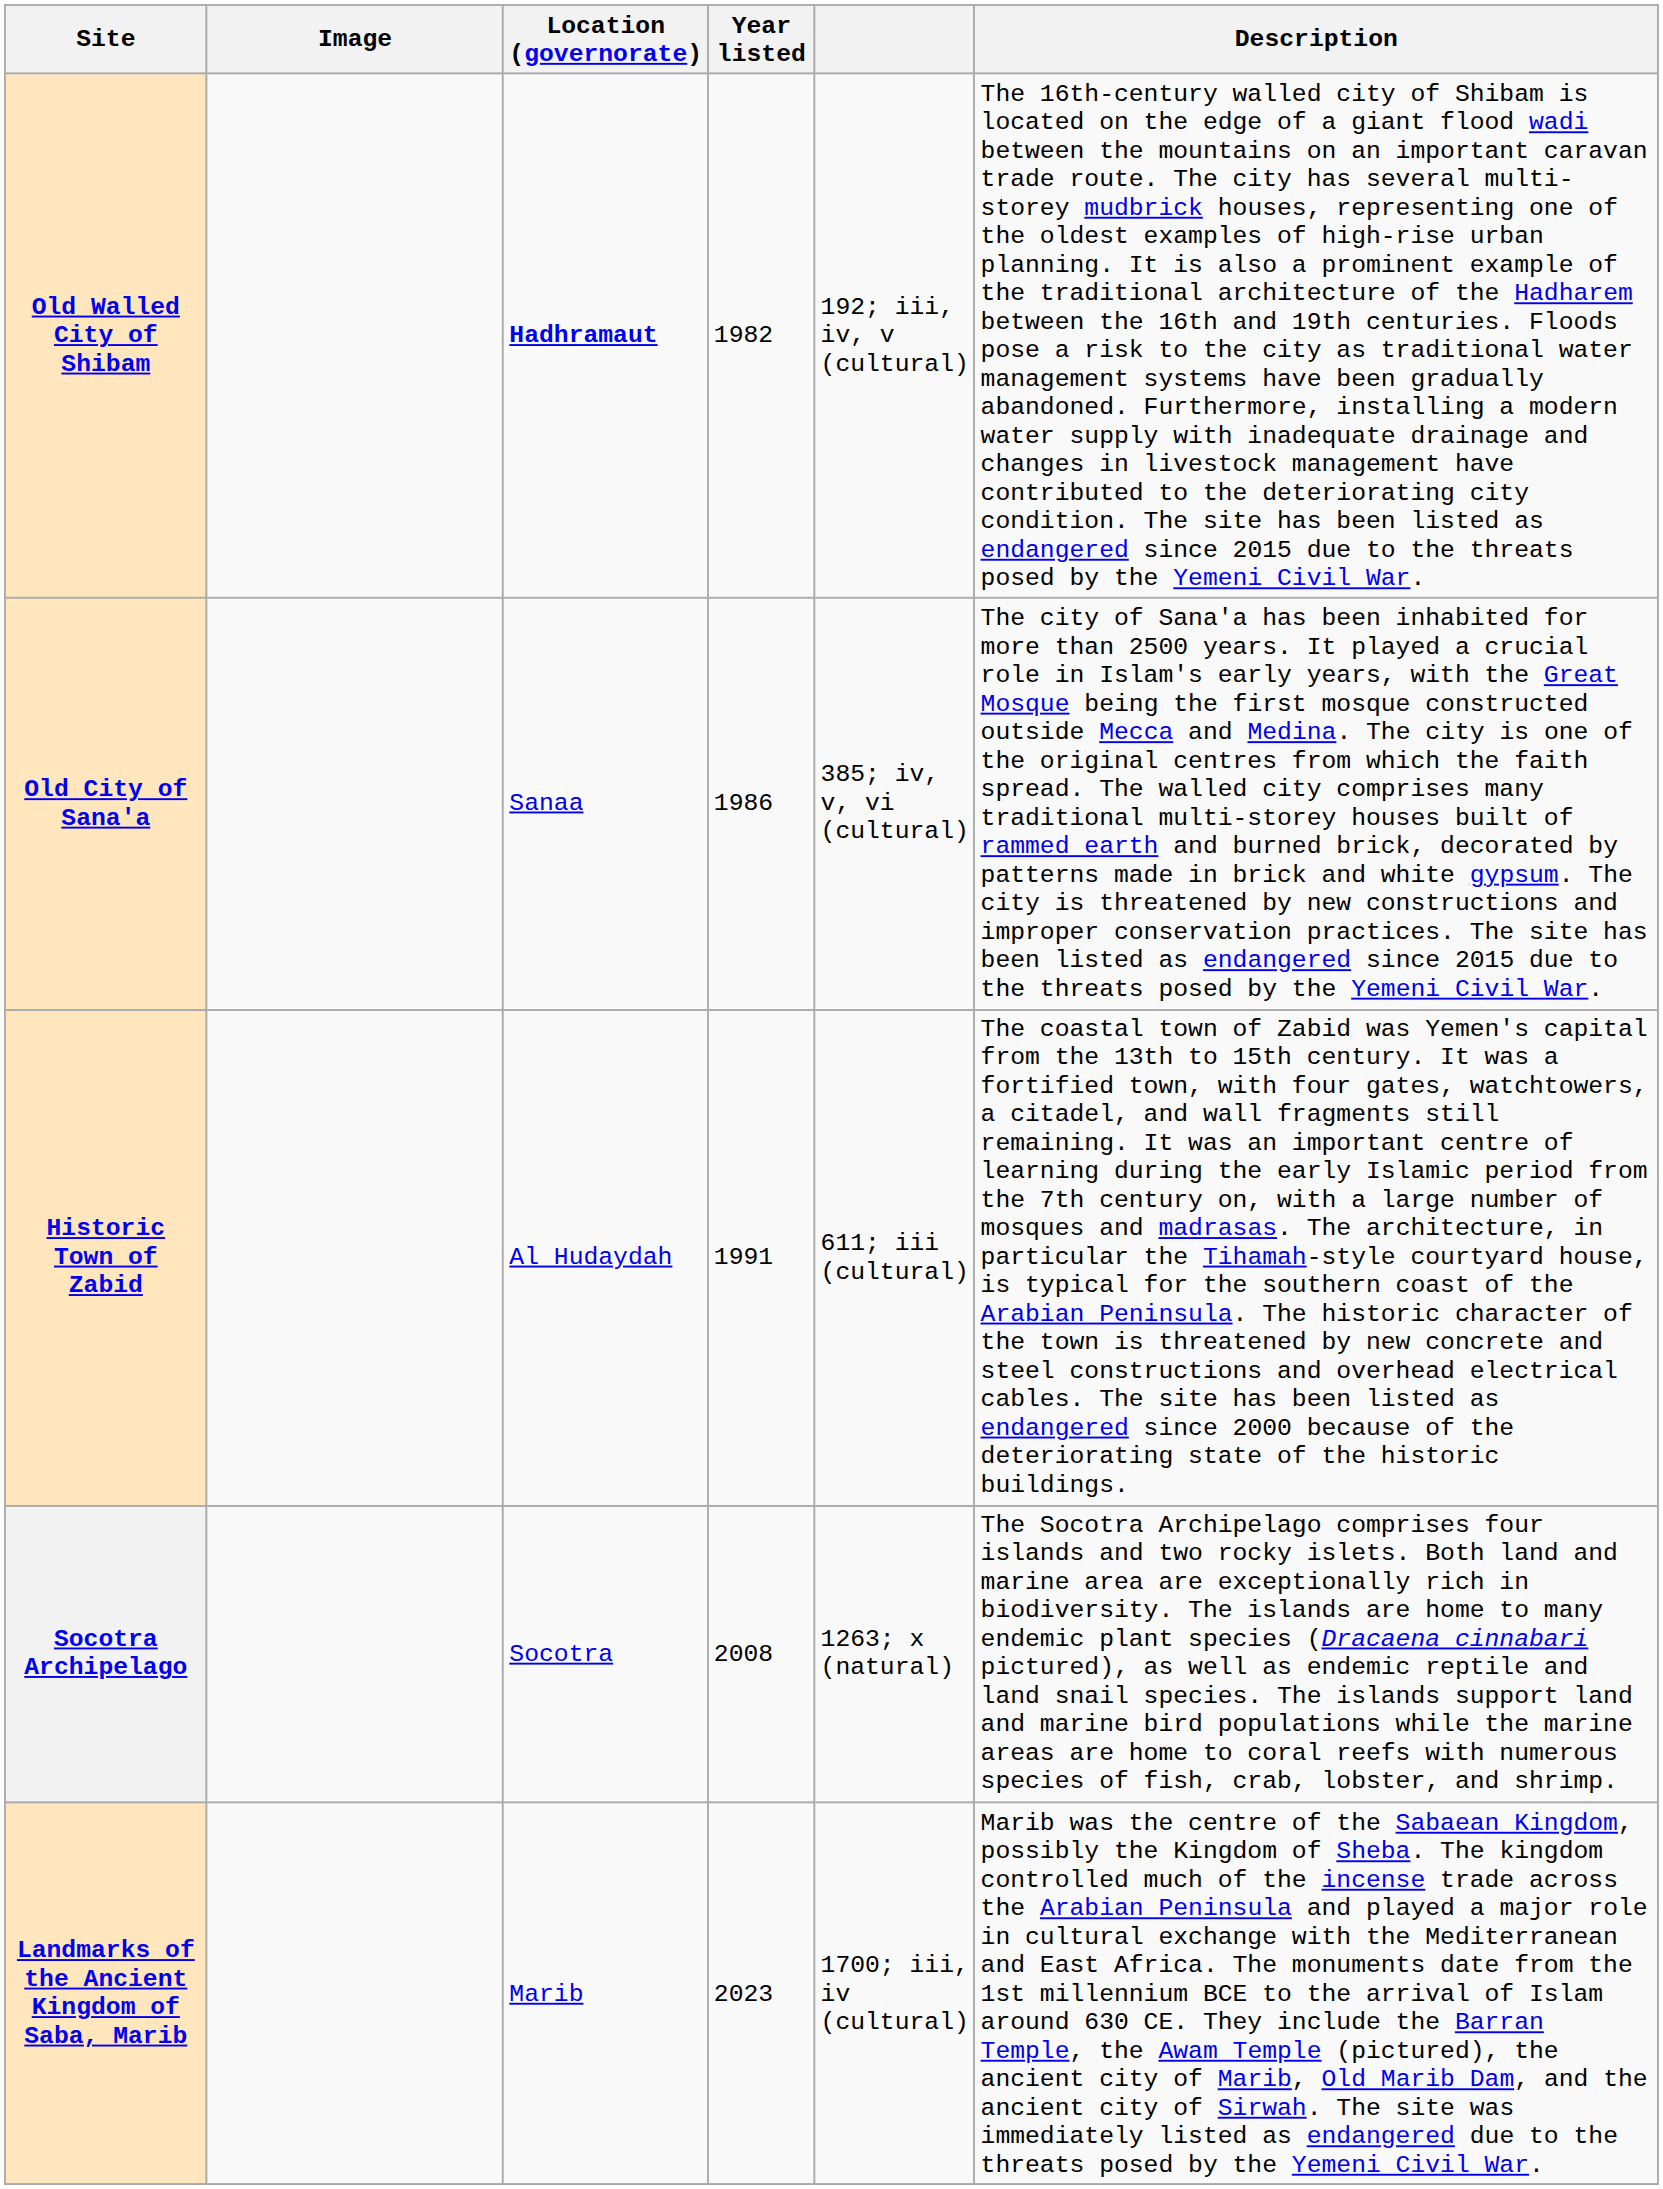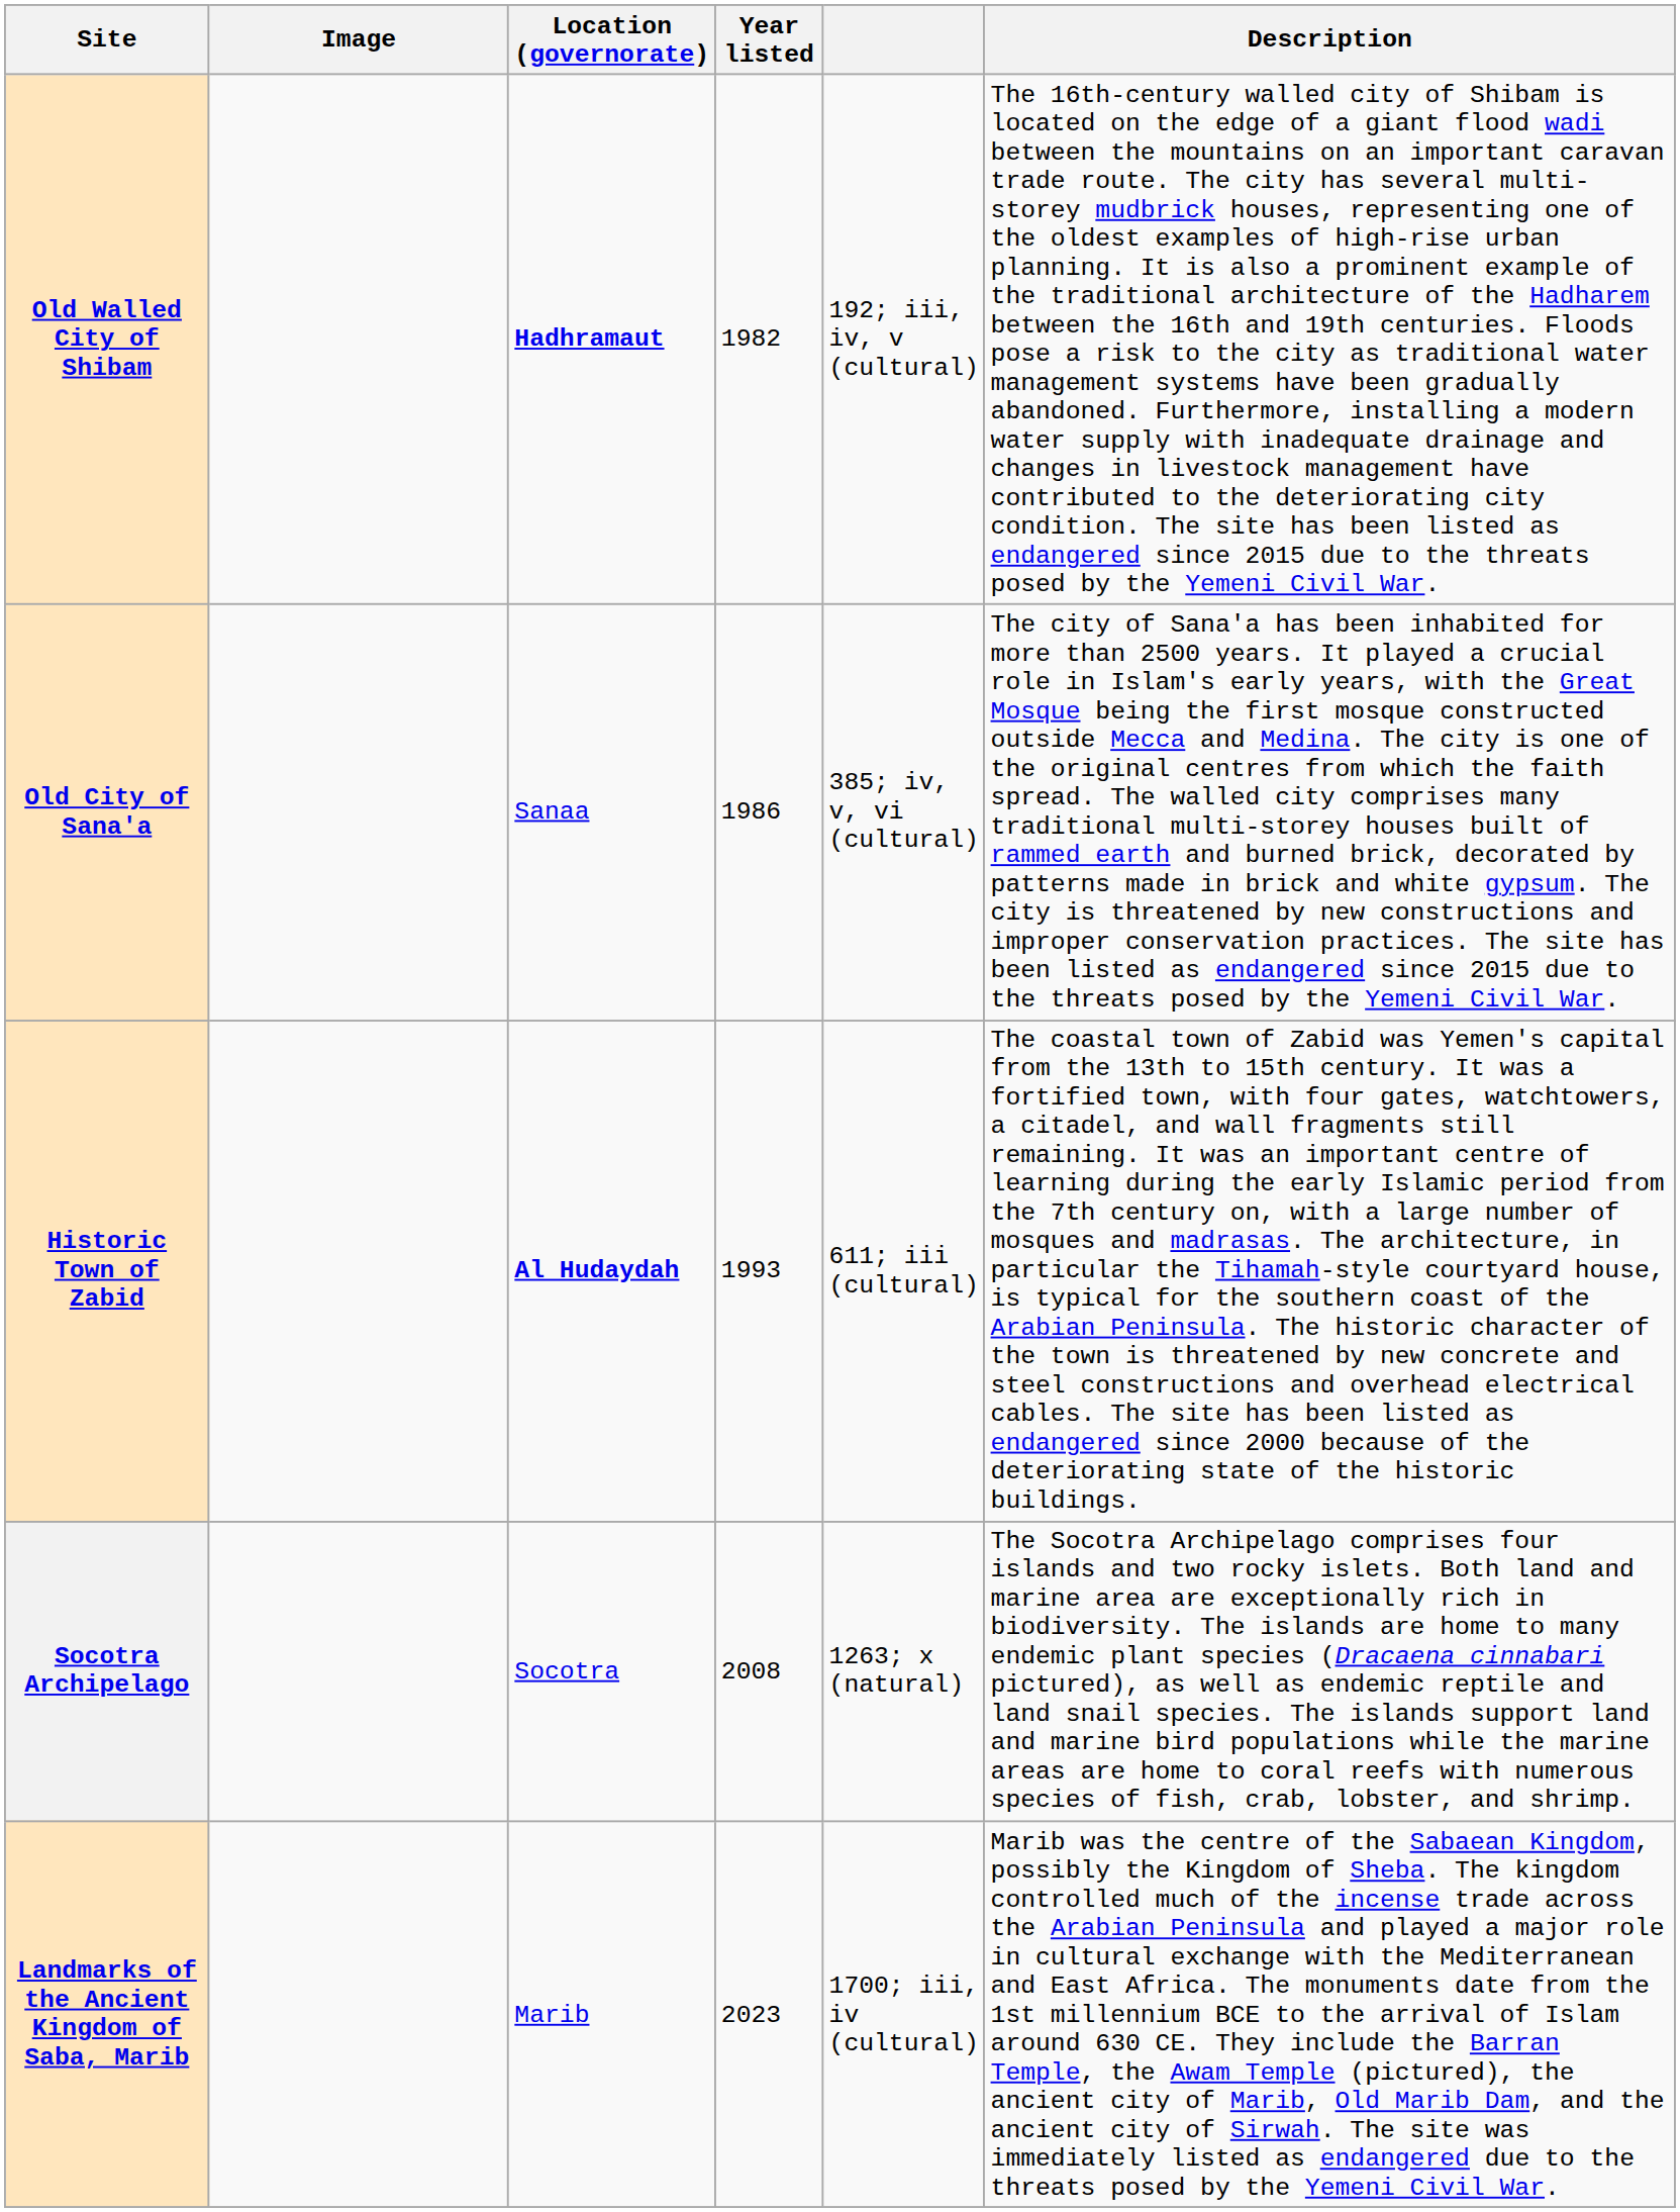Historic Town of Zabid | Location (governorate): normal -> bold
Historic Town of Zabid | Year listed: 1991 -> 1993
